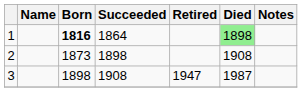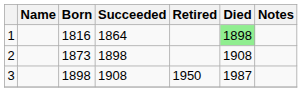1 | Born: bold -> normal
3 | Retired: 1947 -> 1950
